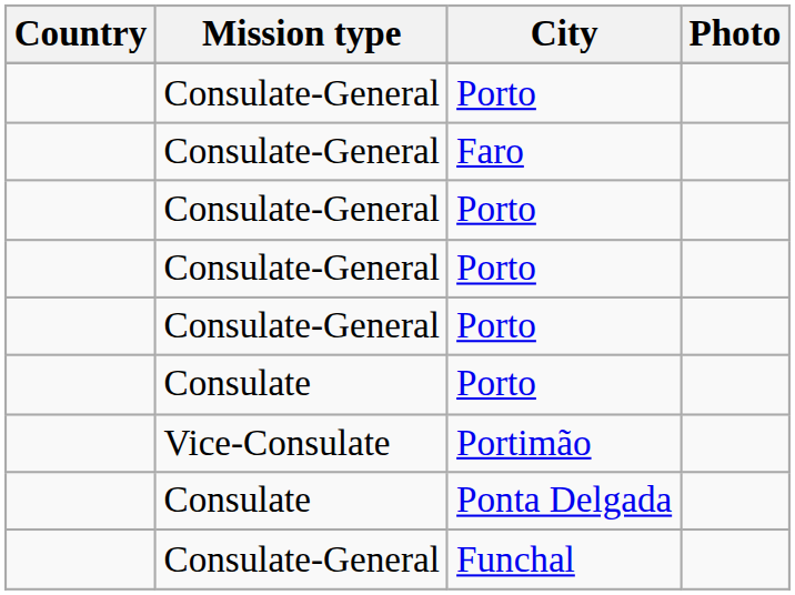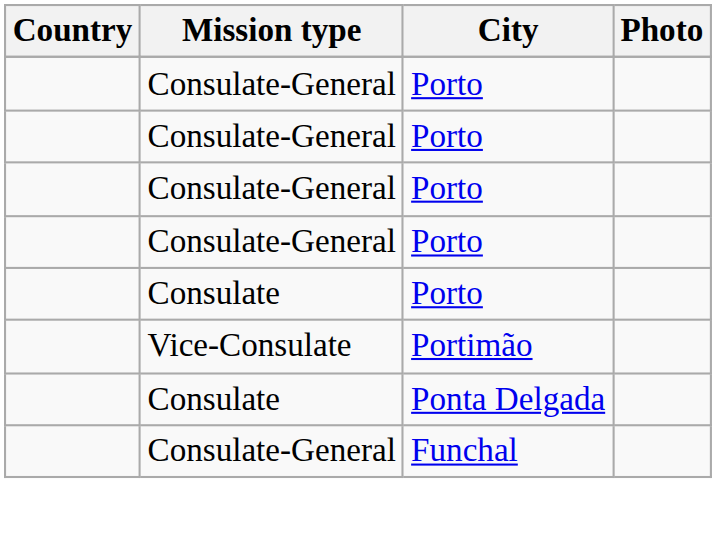- row: Consulate-General | Faro
